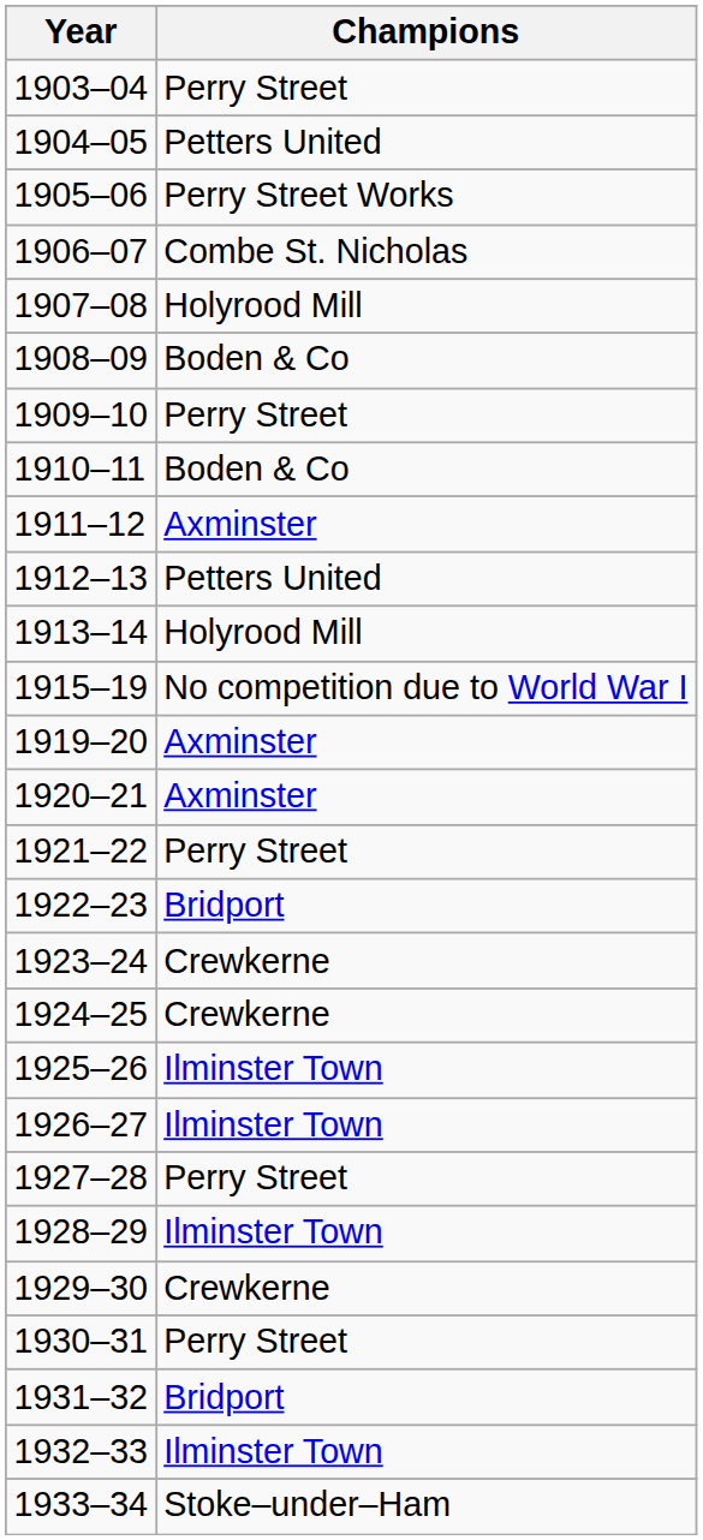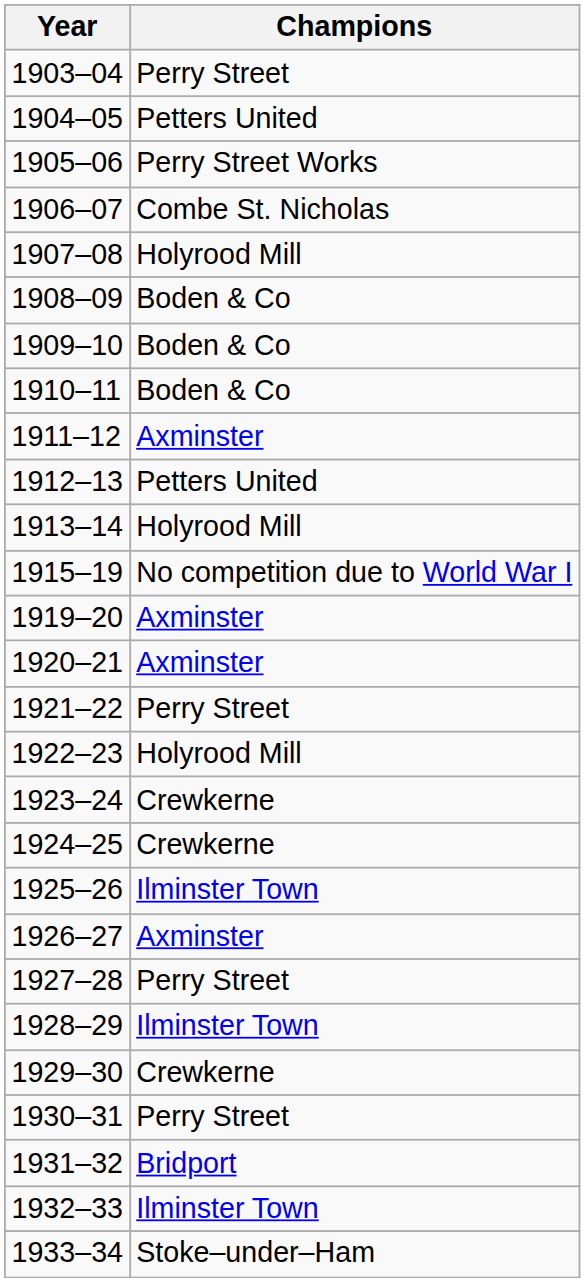1909–10 | Champions: Perry Street -> Boden & Co
1922–23 | Champions: Bridport -> Holyrood Mill
1926–27 | Champions: Ilminster Town -> Axminster
